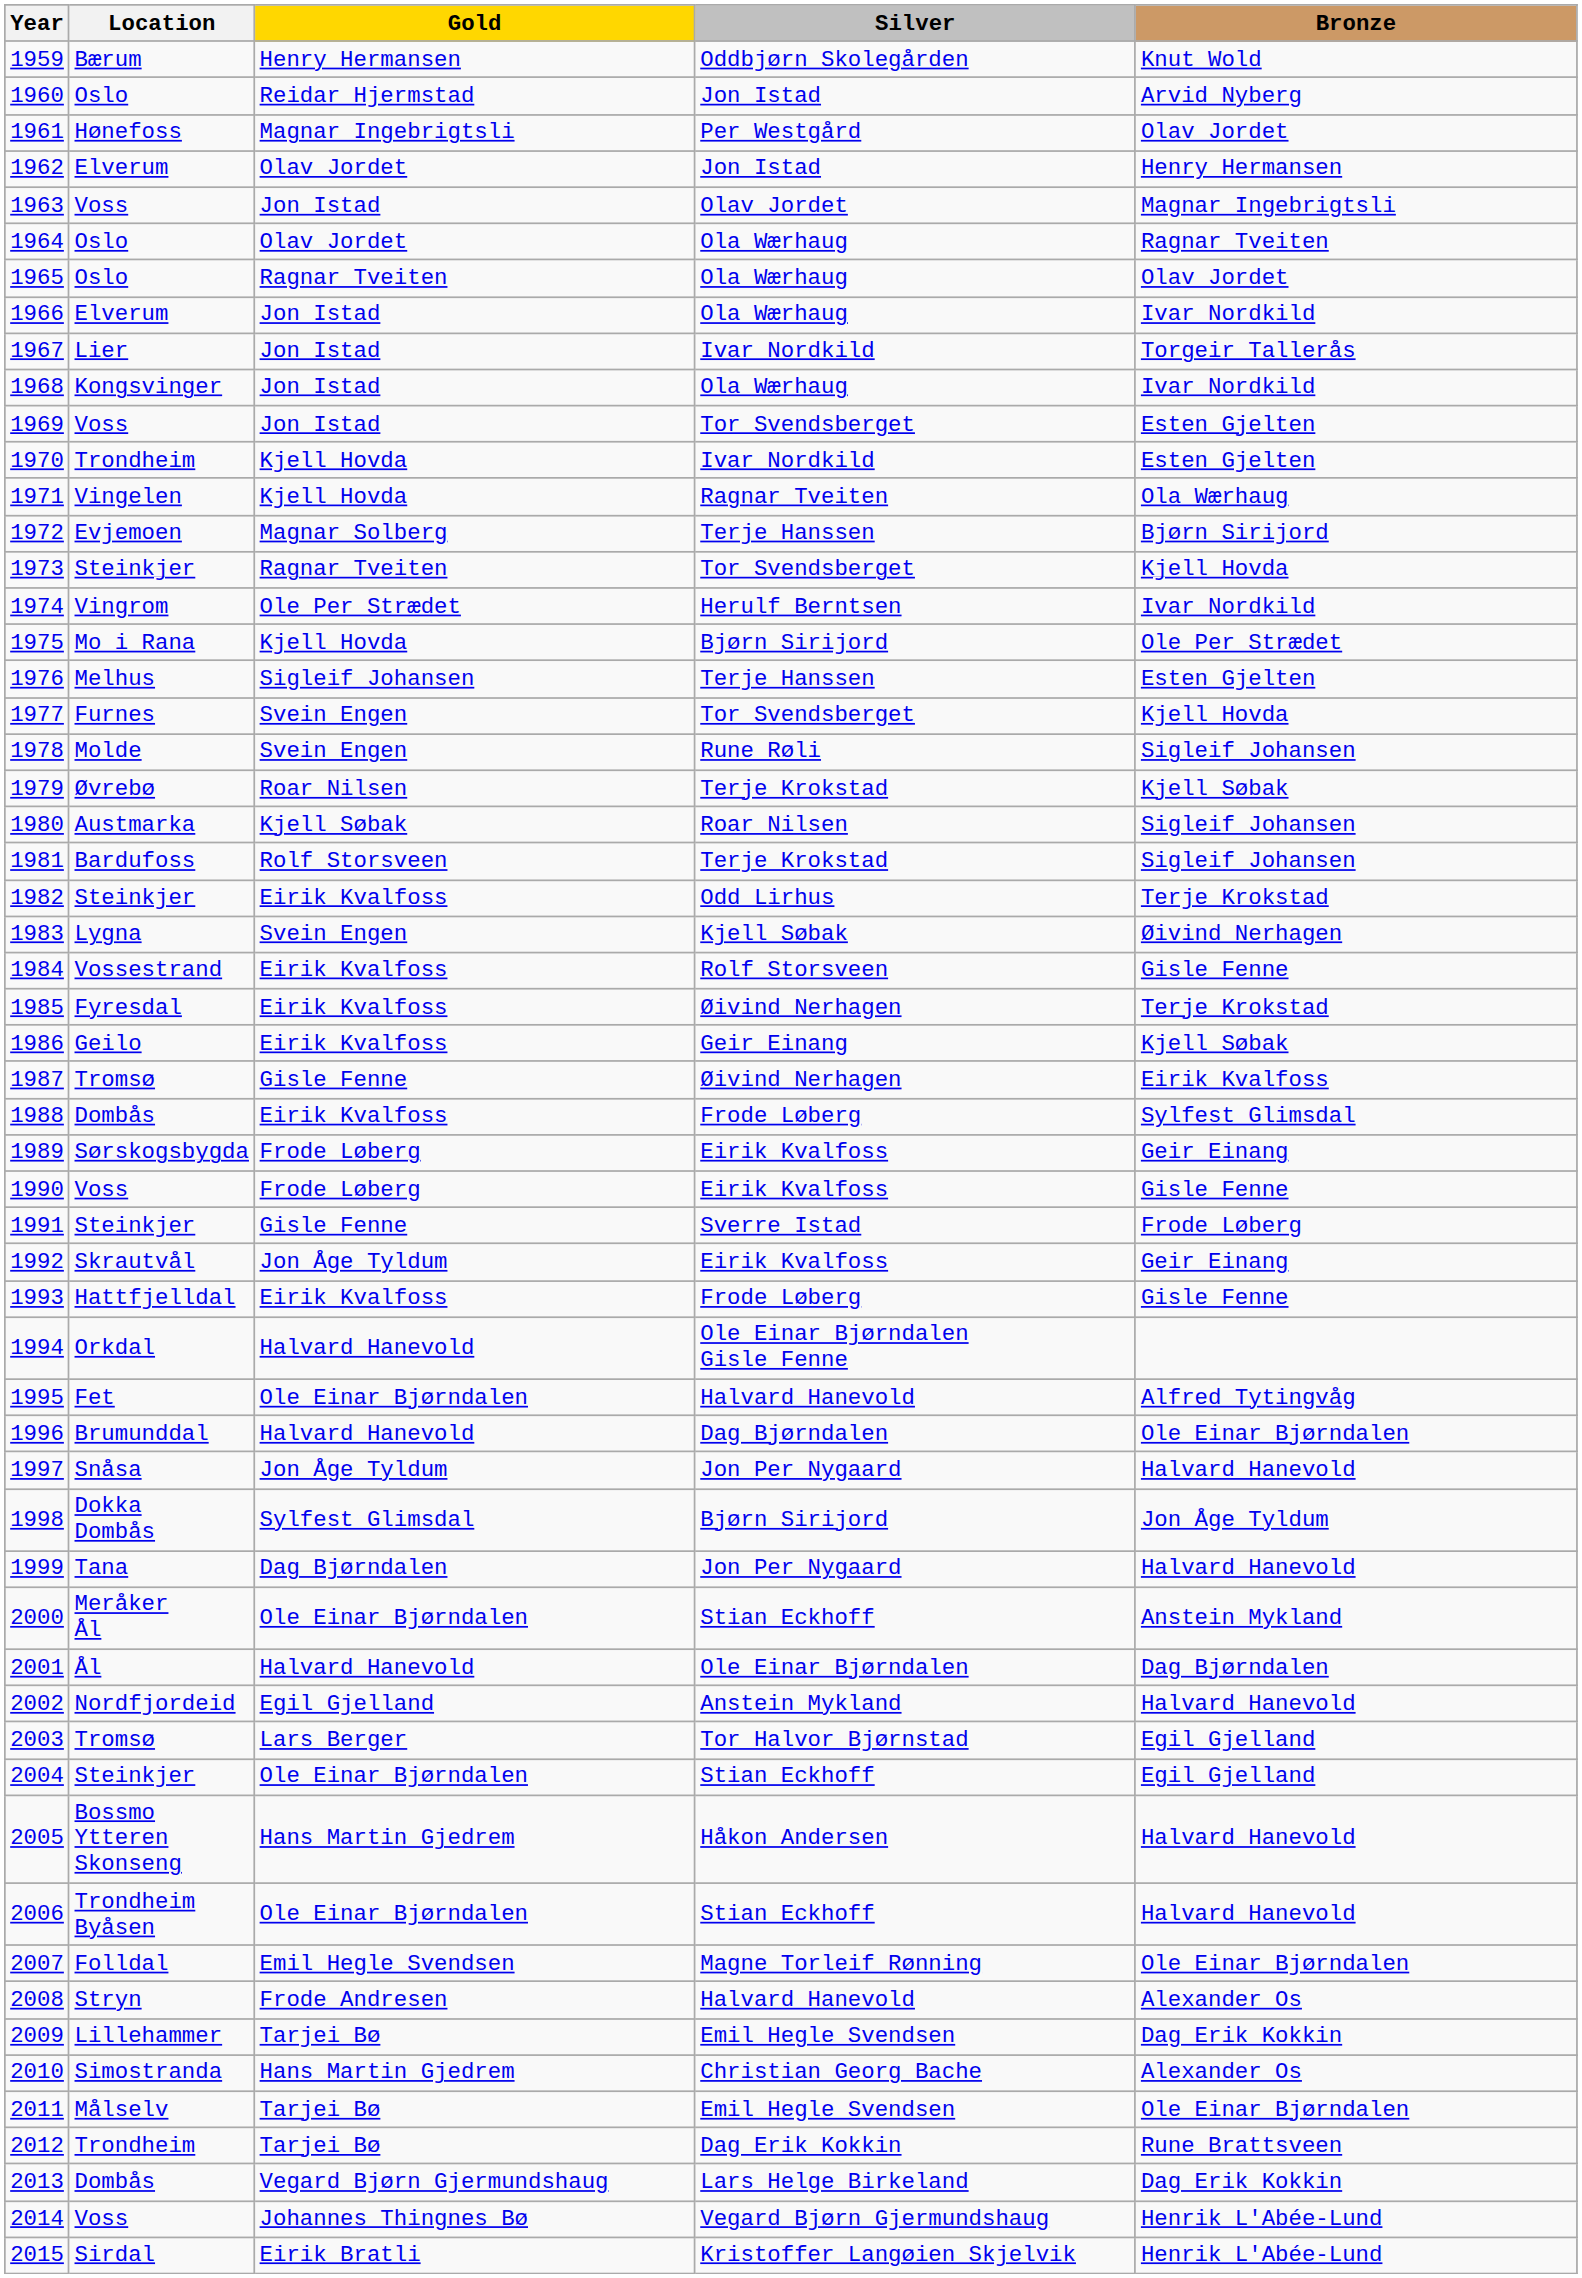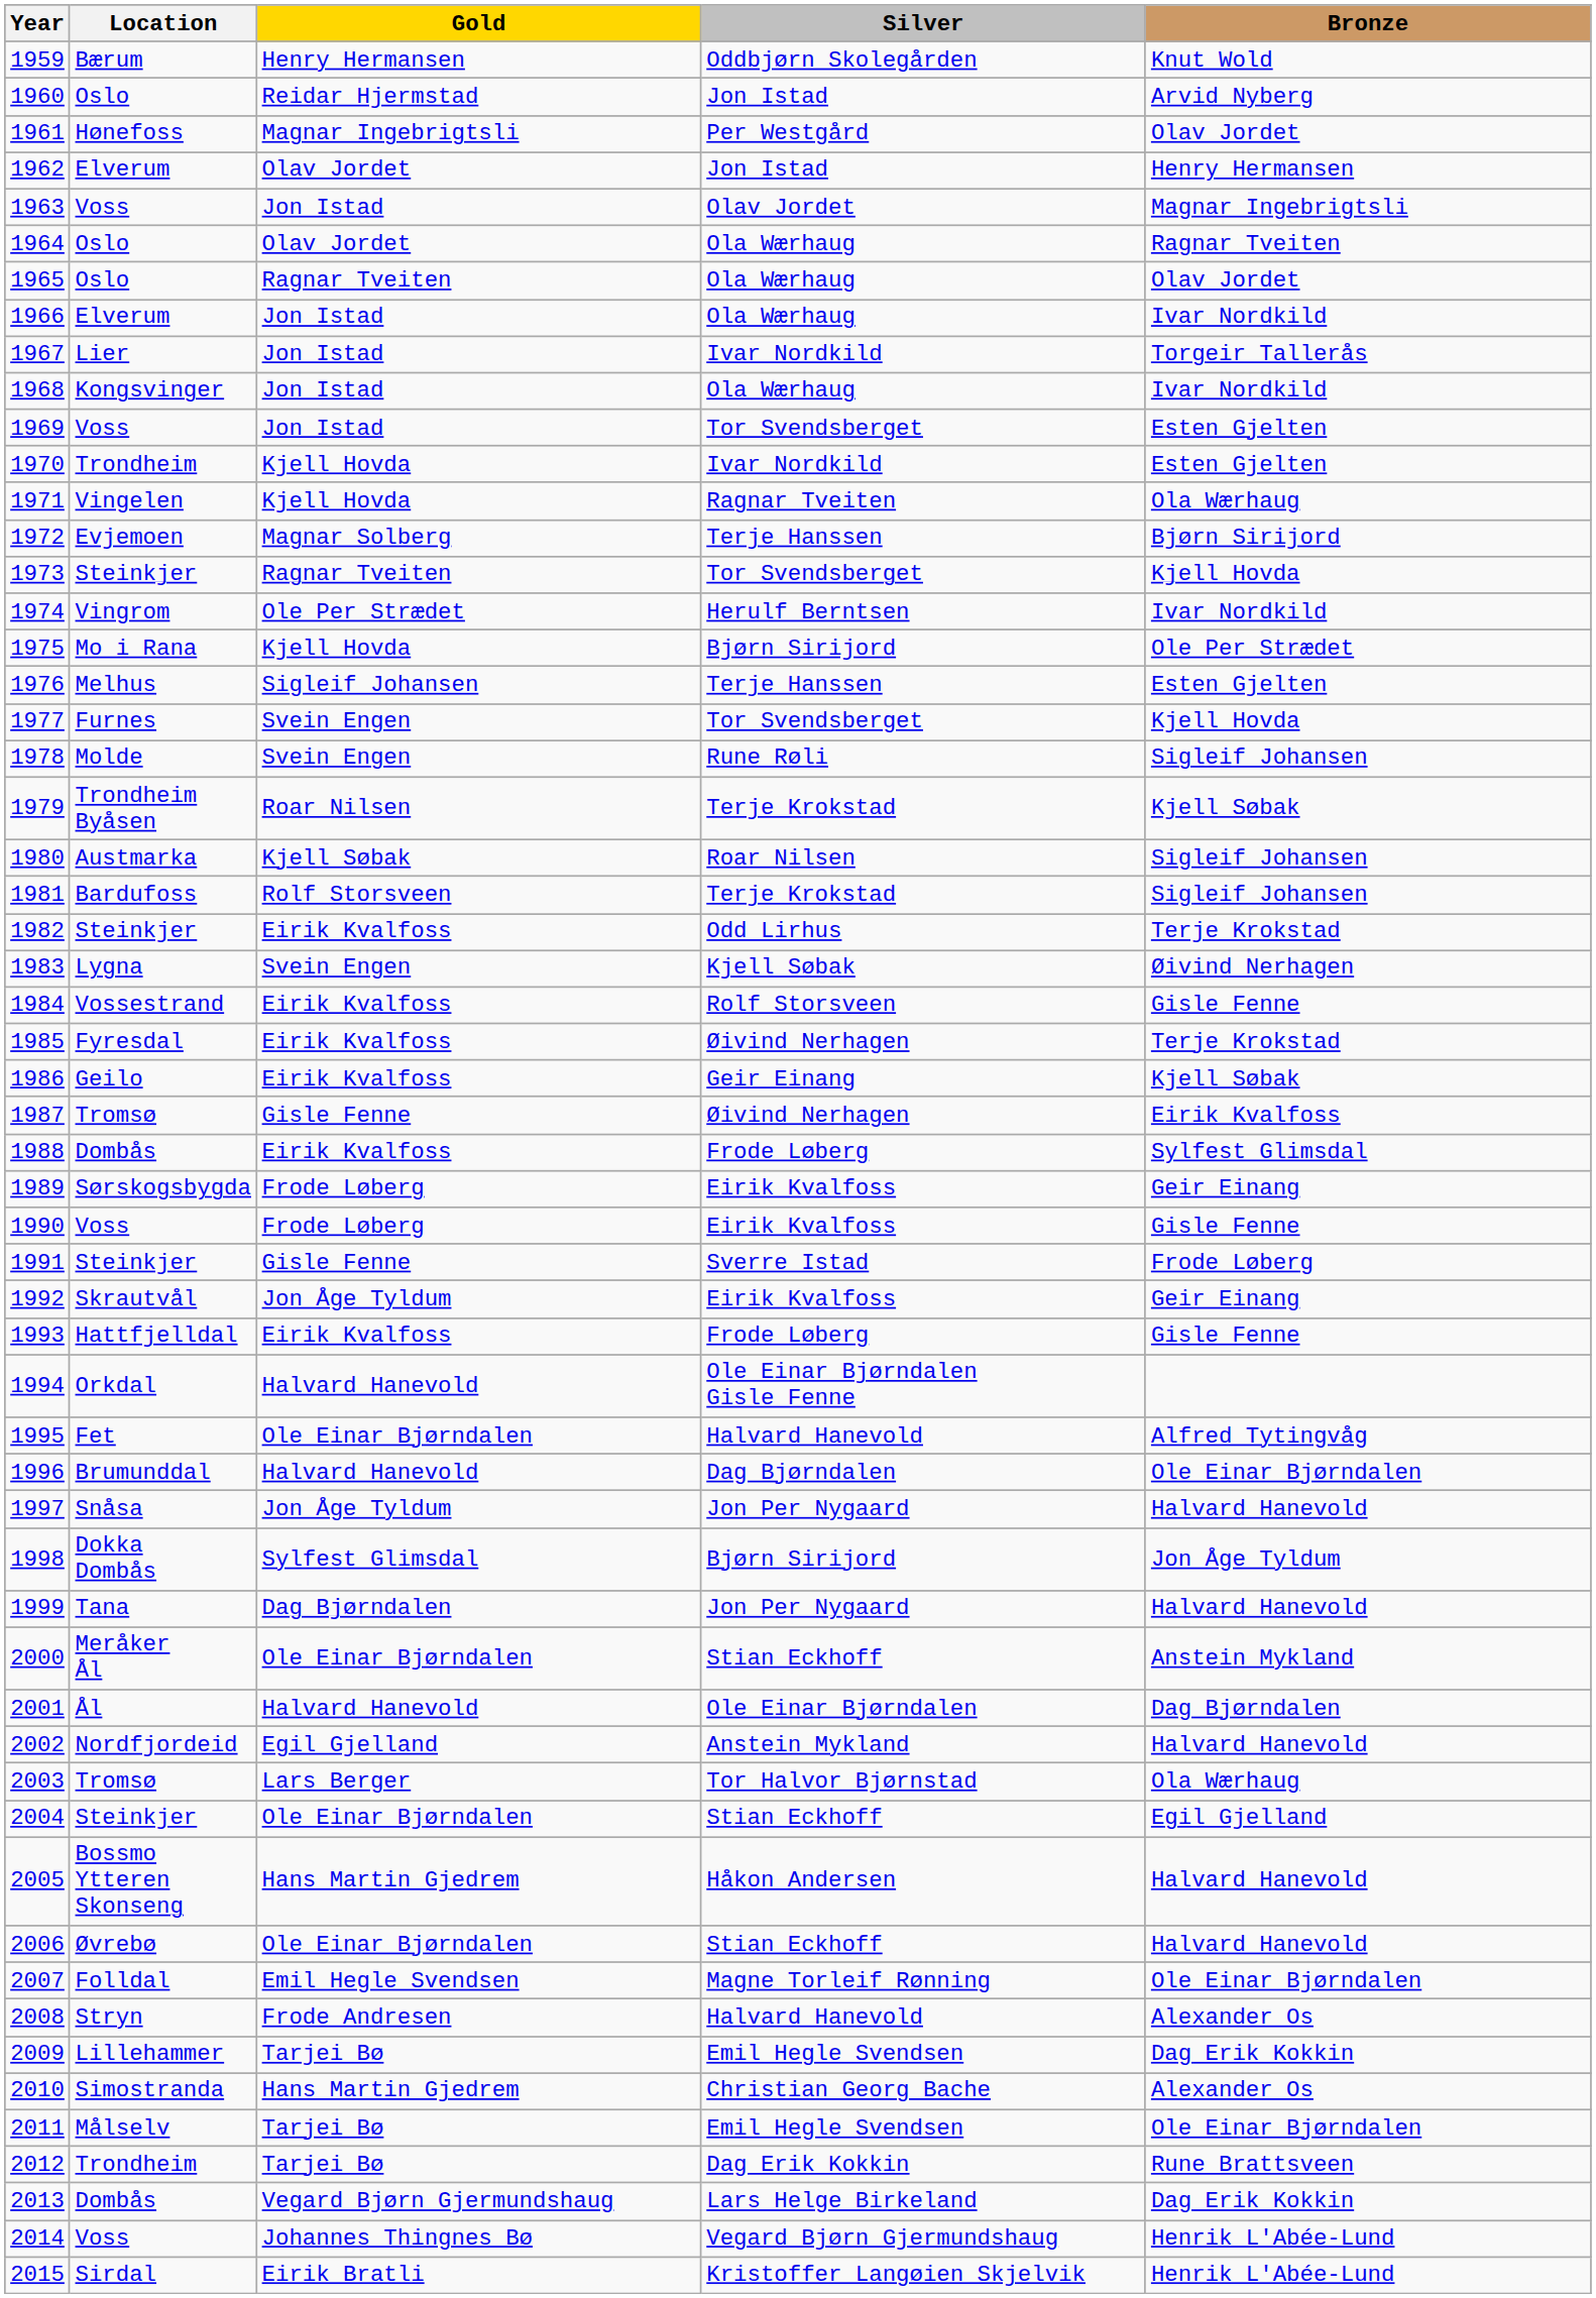1979 | Location: Øvrebø -> Trondheim Byåsen
2003 | Bronze: Egil Gjelland -> Ola Wærhaug
2006 | Location: Trondheim Byåsen -> Øvrebø
